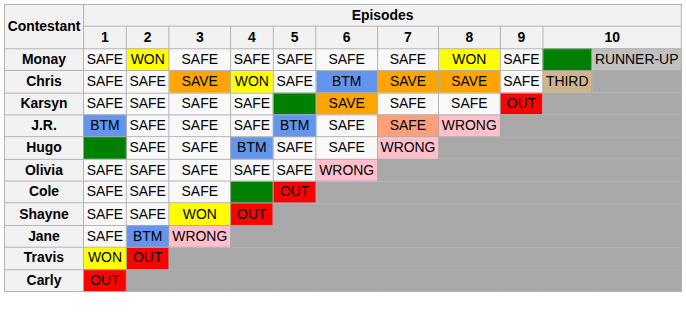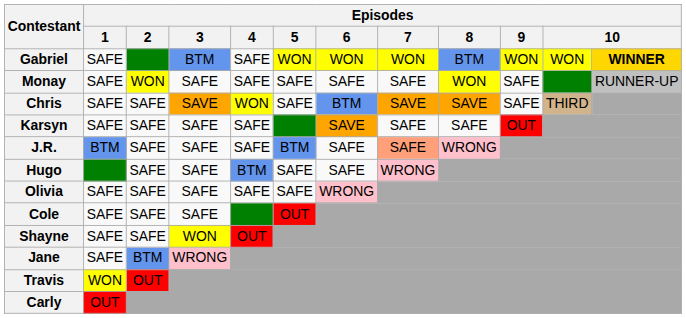+ row: Gabriel | SAFE | BTM | SAFE | WON | WON | WON | BTM | WON | WON | WINNER
